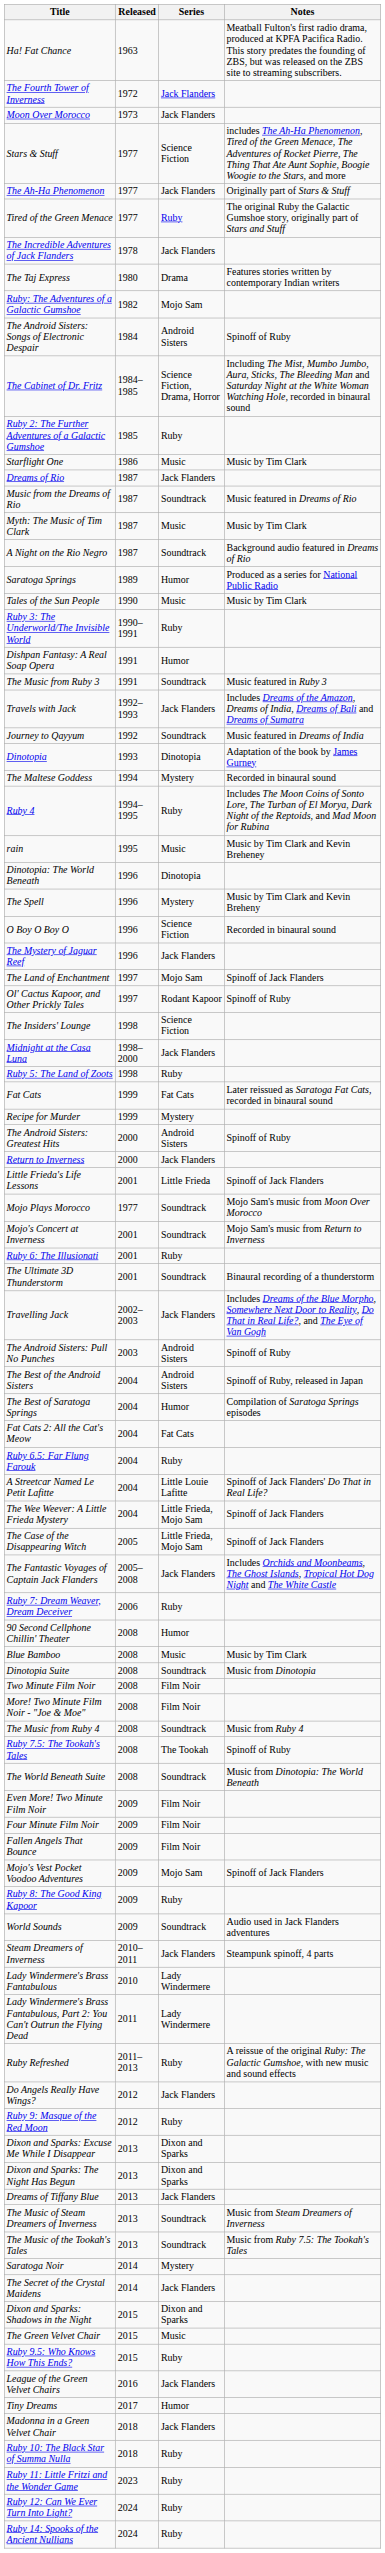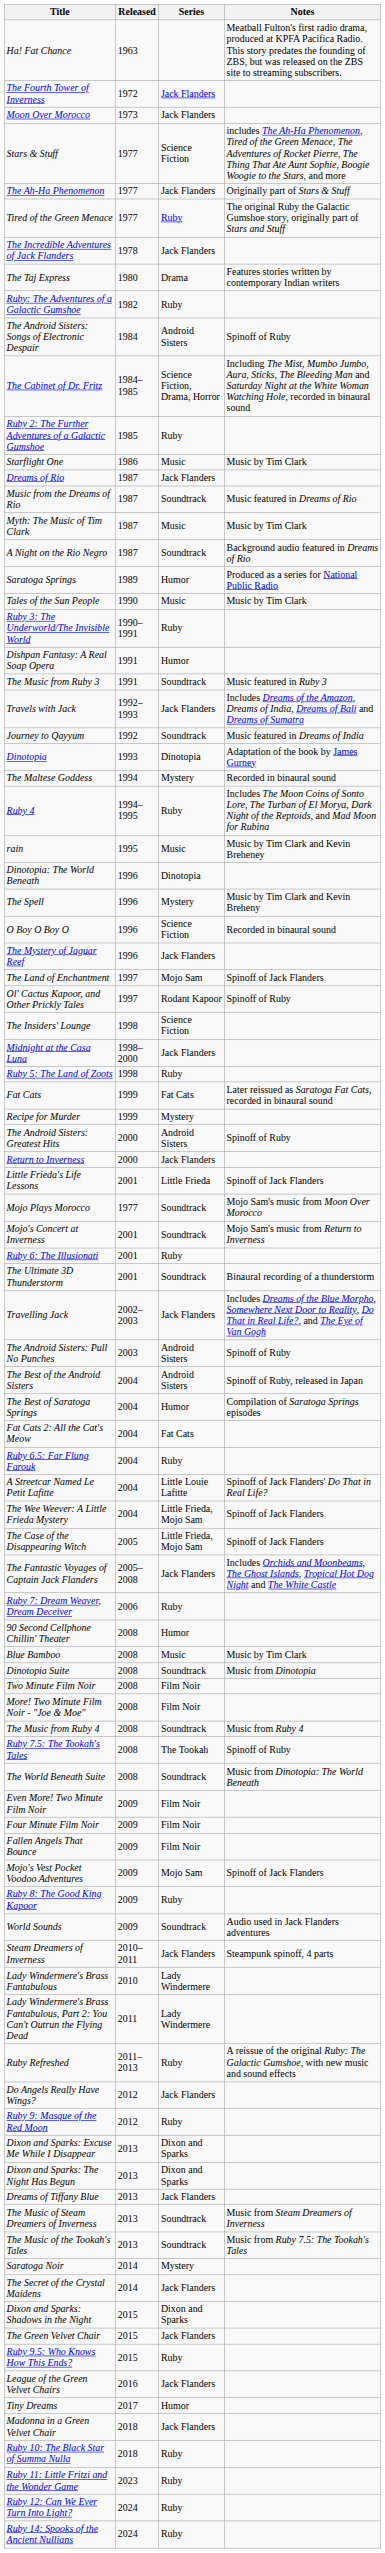Ruby: The Adventures of a Galactic Gumshoe | Series: Mojo Sam -> Ruby
The Green Velvet Chair | Series: Music -> Jack Flanders
